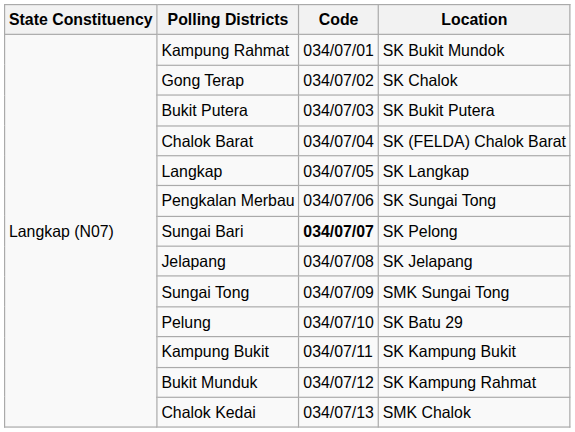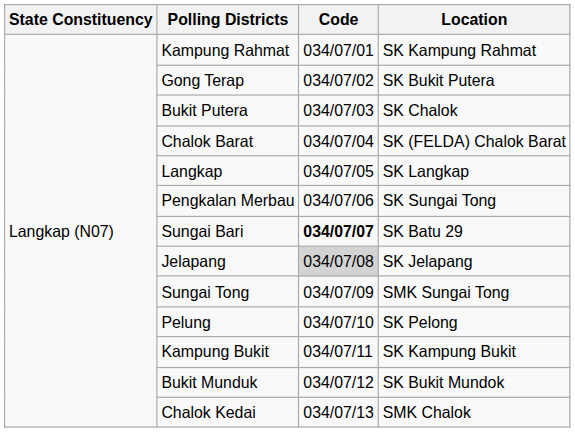Kampung Rahmat | Location: SK Bukit Mundok -> SK Kampung Rahmat
Gong Terap | Location: SK Chalok -> SK Bukit Putera
Bukit Putera | Location: SK Bukit Putera -> SK Chalok
Sungai Bari | Location: SK Pelong -> SK Batu 29
Jelapang | Code: no background -> lightgrey background
Pelung | Location: SK Batu 29 -> SK Pelong
Bukit Munduk | Location: SK Kampung Rahmat -> SK Bukit Mundok
